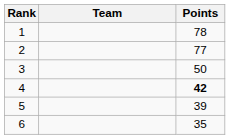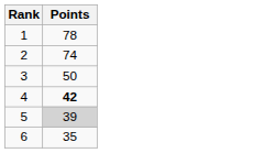- column: Team
2 | Points: 77 -> 74
5 | Points: no background -> lightgrey background
